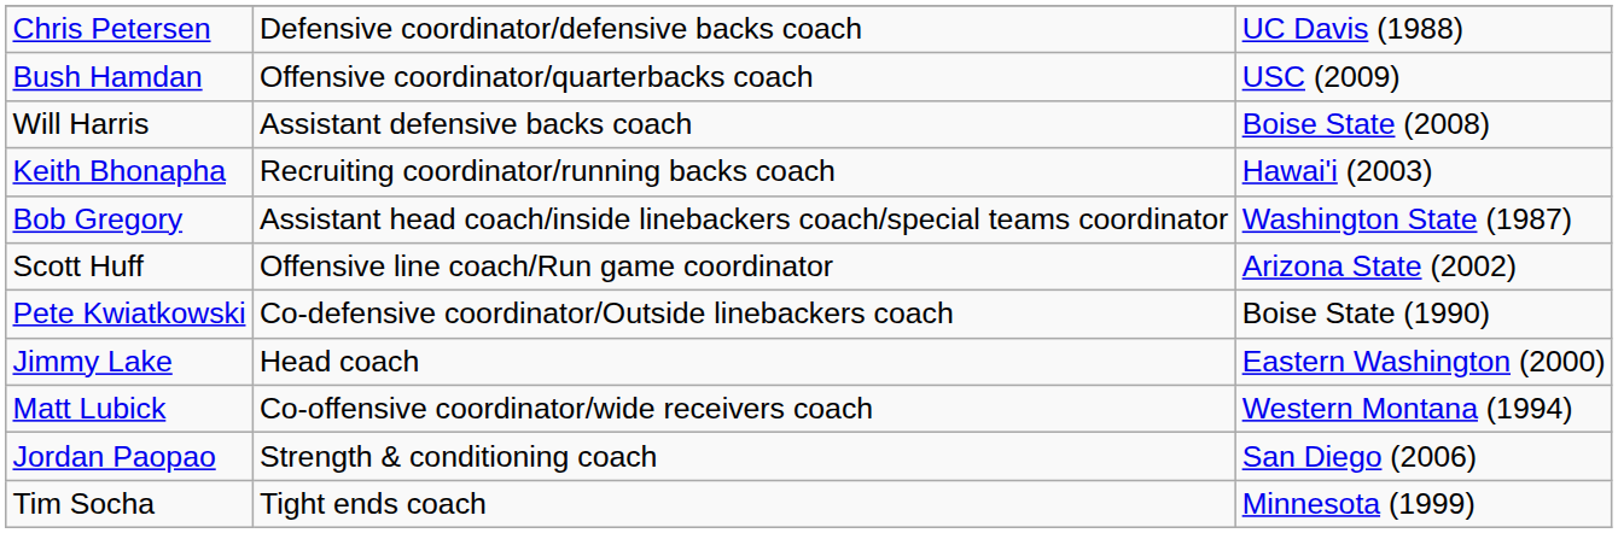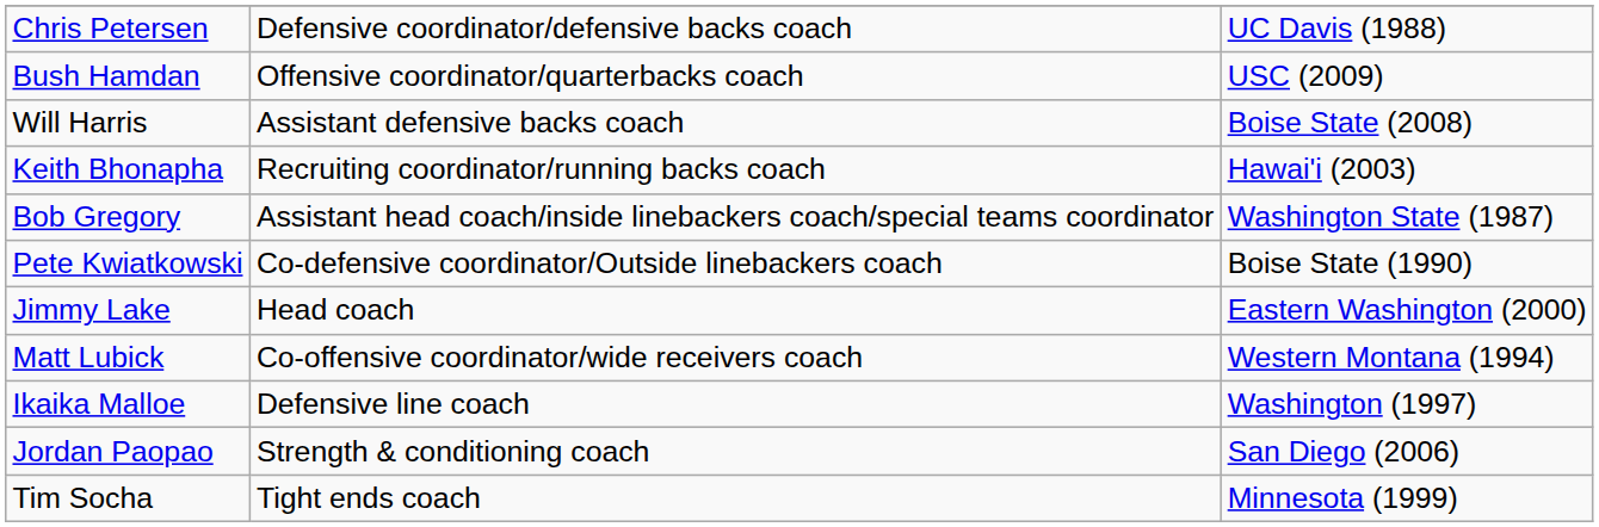- row: Scott Huff | Offensive line coach/Run game coordinator | Arizona State (2002)
+ row: Ikaika Malloe | Defensive line coach | Washington (1997)
